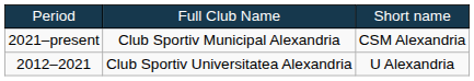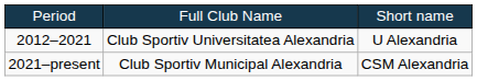rows swapped: 2012–2021 <-> 2021–present
